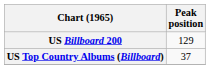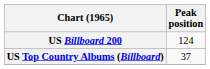US Billboard 200 | Peak position: 129 -> 124
